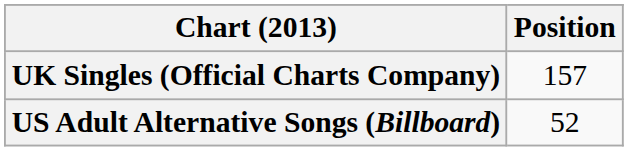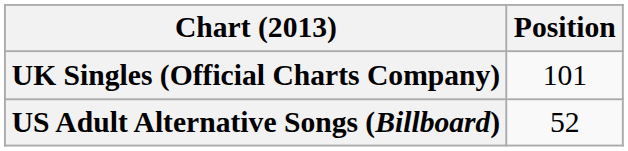UK Singles (Official Charts Company) | Position: 157 -> 101
